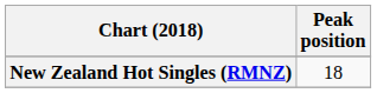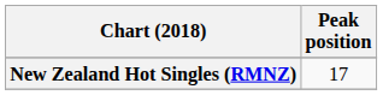New Zealand Hot Singles (RMNZ) | Peak position: 18 -> 17
